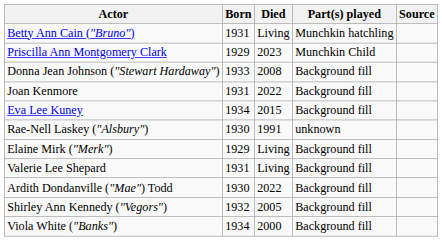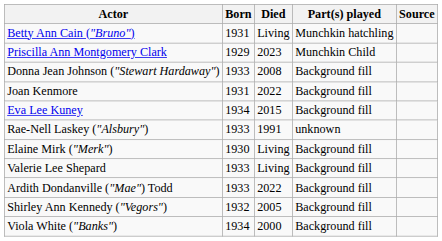Rae-Nell Laskey ("Alsbury") | Born: 1930 -> 1933
Elaine Mirk ("Merk") | Born: 1929 -> 1930
Valerie Lee Shepard | Born: 1931 -> 1933
Ardith Dondanville ("Mae") Todd | Born: 1930 -> 1933
